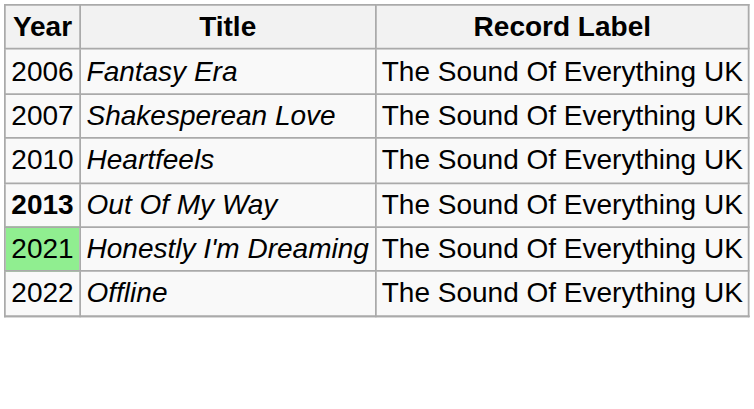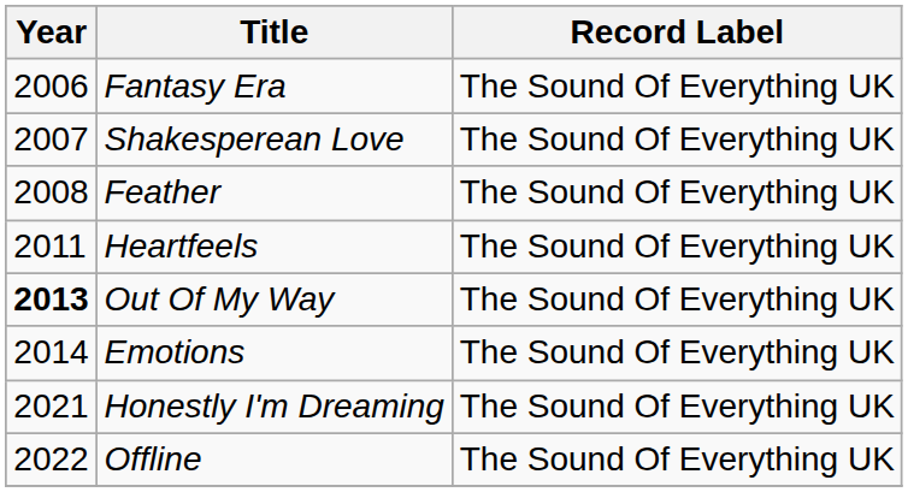+ row: 2008 | Feather | The Sound Of Everything UK
Heartfeels | Year: 2010 -> 2011
+ row: 2014 | Emotions | The Sound Of Everything UK
Honestly I'm Dreaming | Year: lightgreen background -> no background
